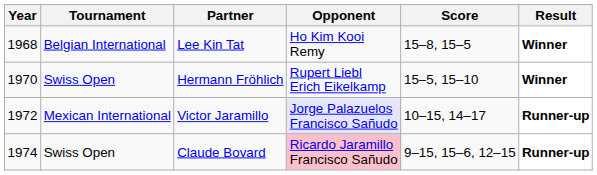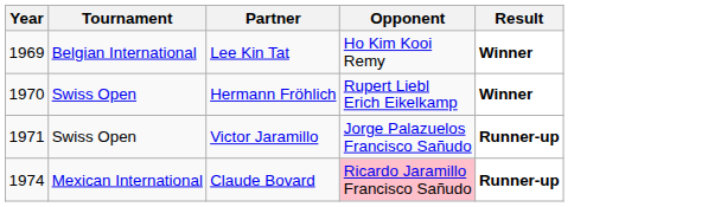- column: Score | 15–8, 15–5 | 15–5, 15–10 | 10–15, 14–17 | 9–15, 15–6, 12–15
Lee Kin Tat | Year: 1968 -> 1969
Victor Jaramillo | Year: 1972 -> 1971
Victor Jaramillo | Tournament: Mexican International -> Swiss Open
Victor Jaramillo | Opponent: lavender background -> no background
Claude Bovard | Tournament: Swiss Open -> Mexican International
